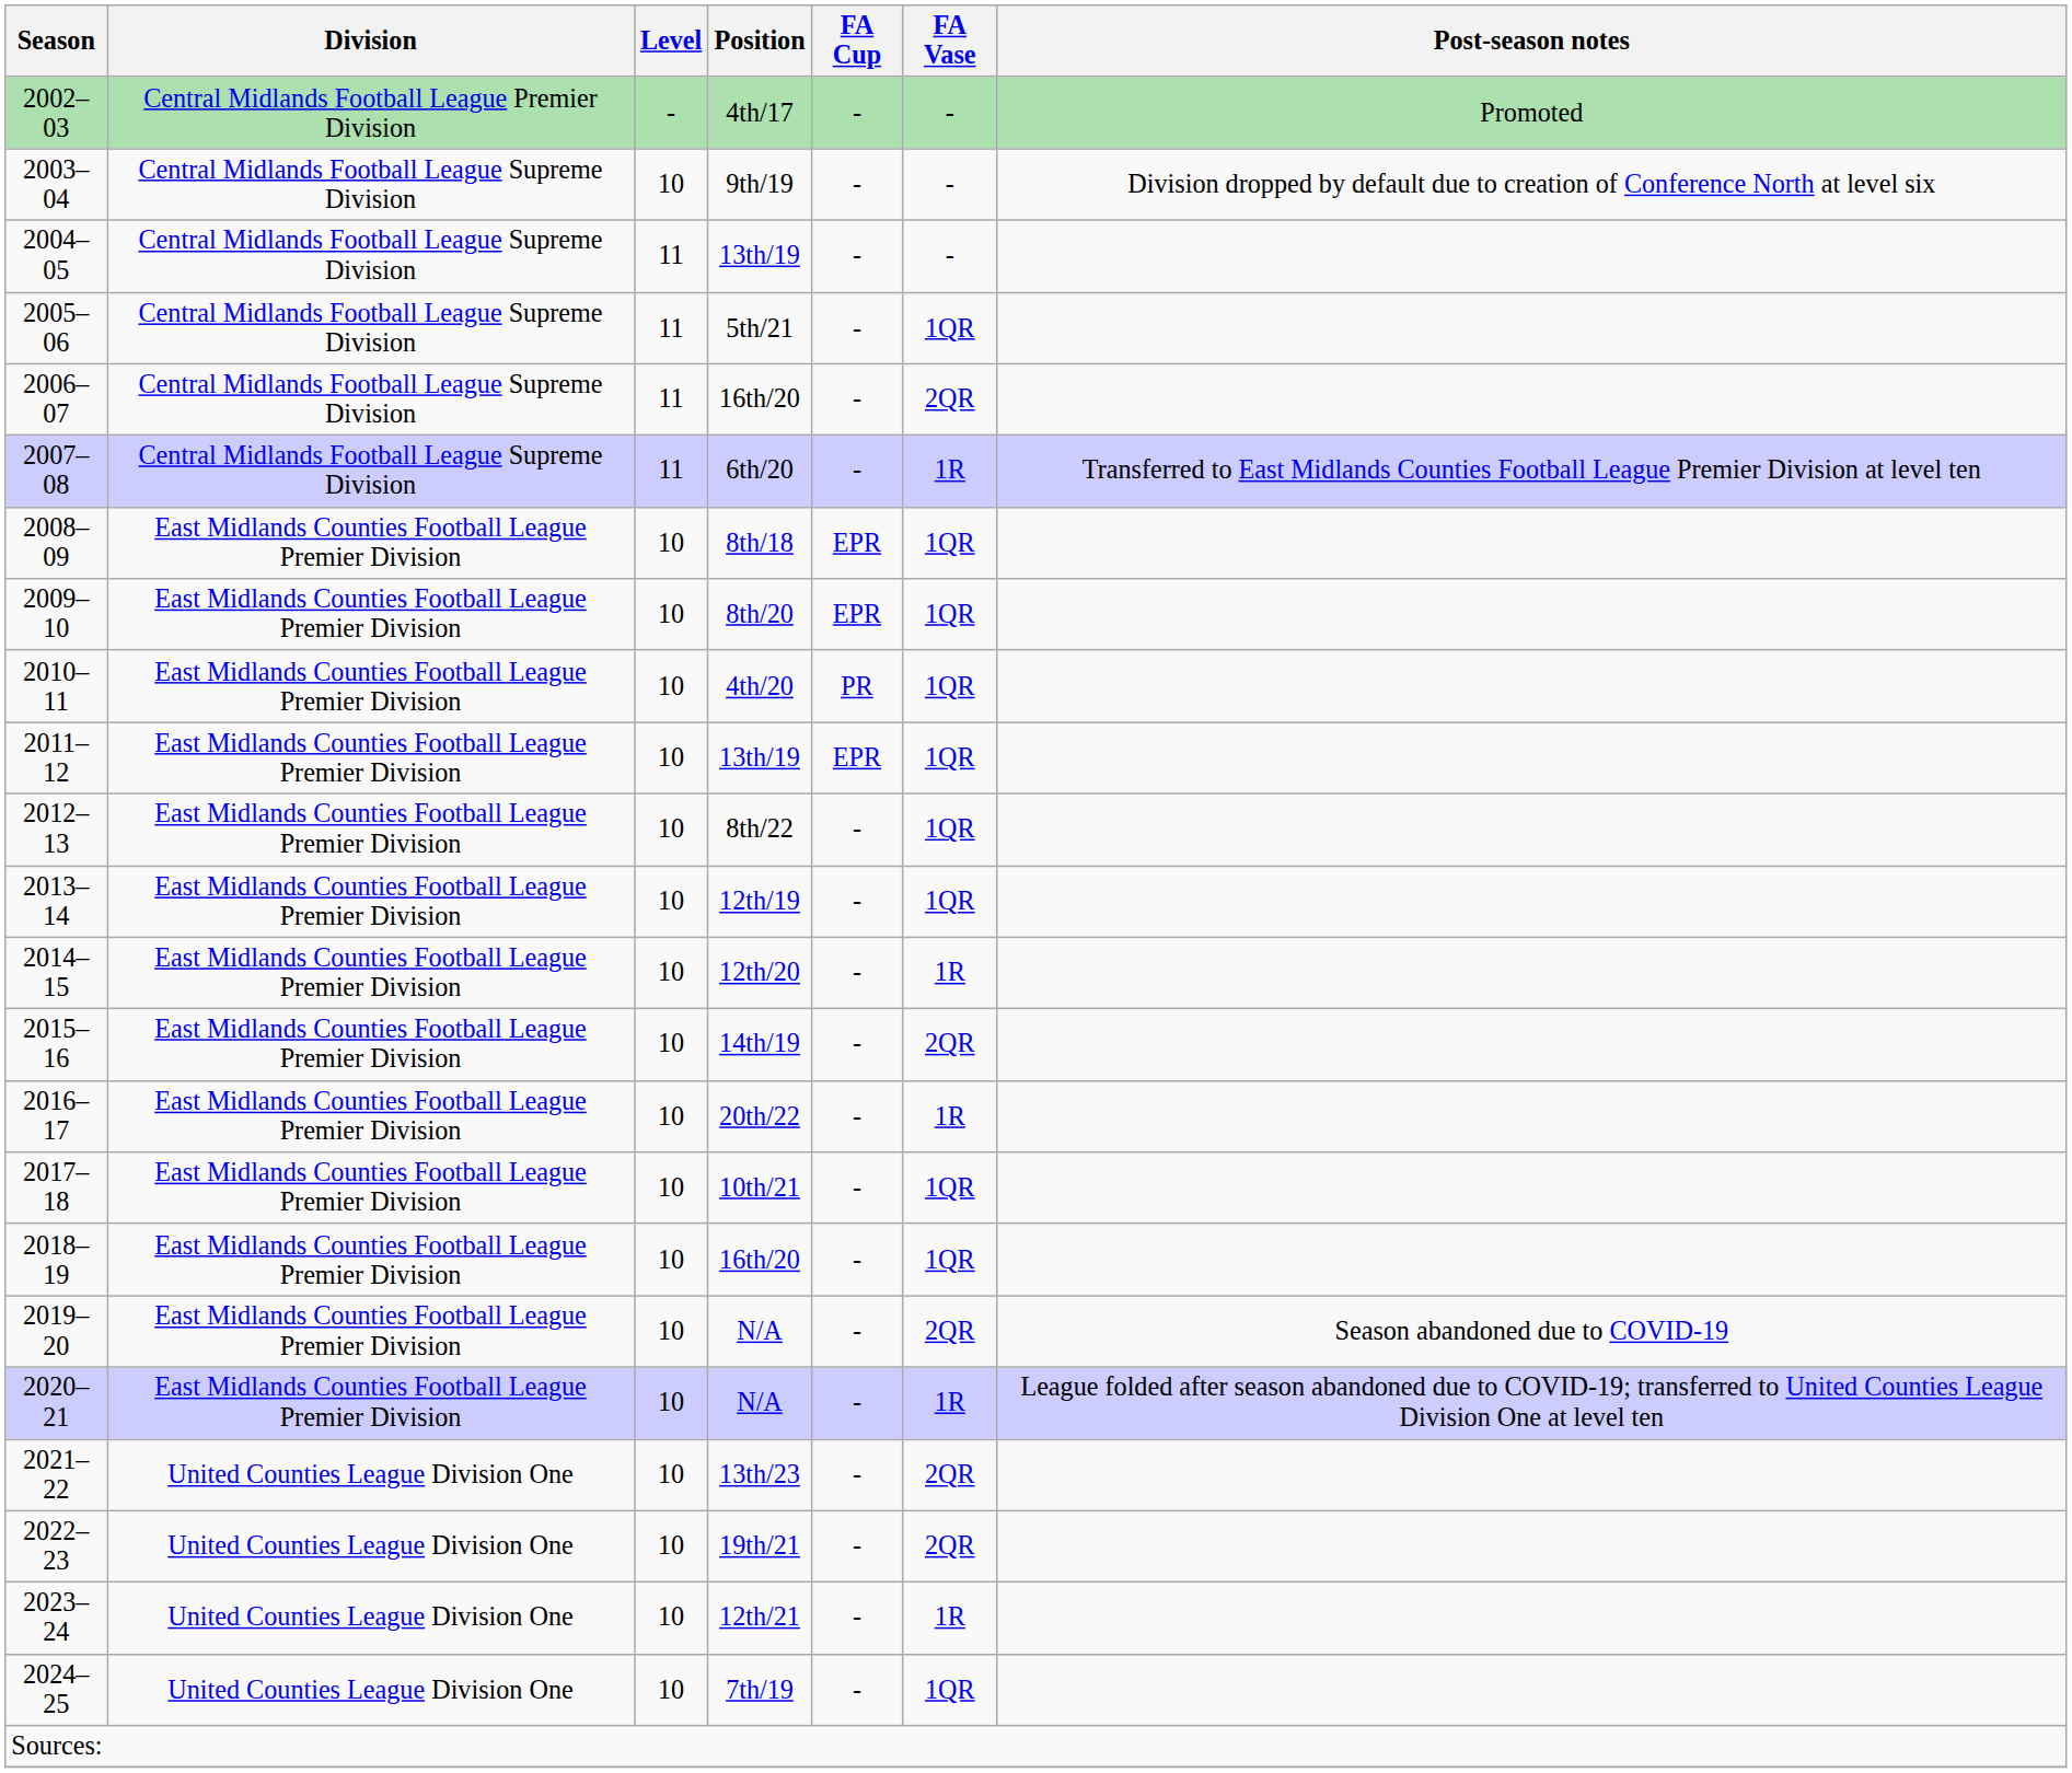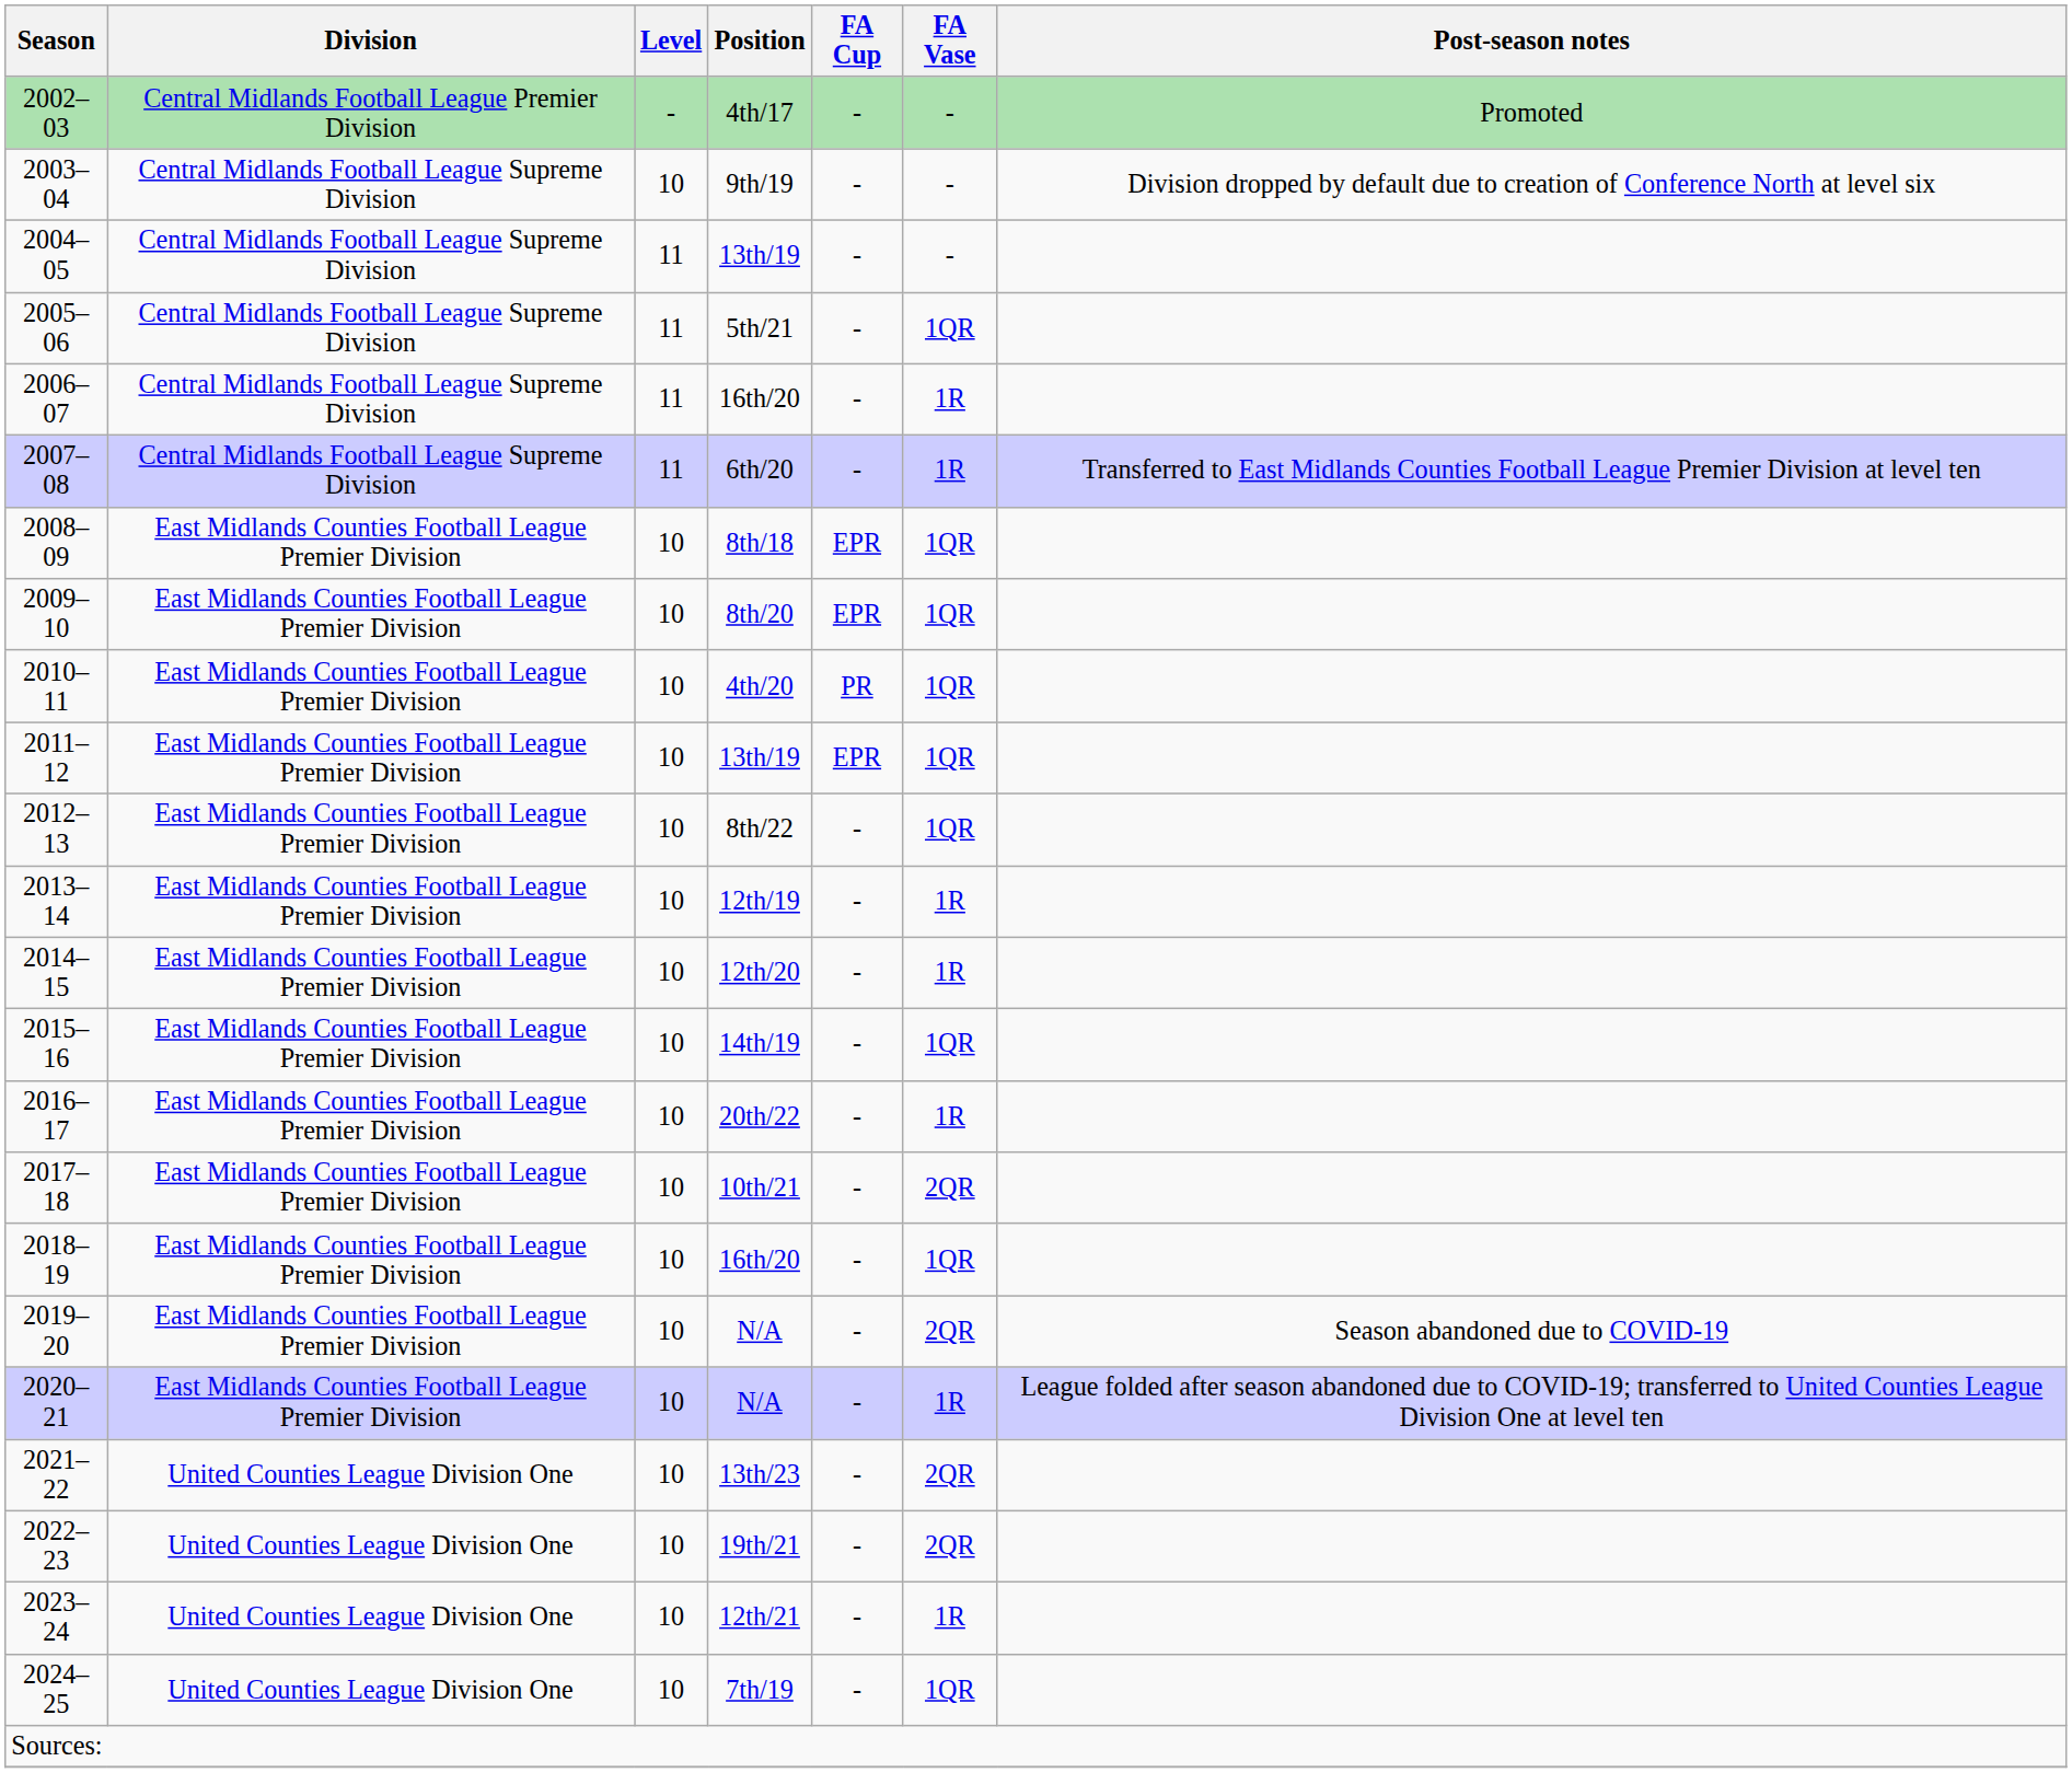2006–07 | FA Vase: 2QR -> 1R
2013–14 | FA Vase: 1QR -> 1R
2015–16 | FA Vase: 2QR -> 1QR
2017–18 | FA Vase: 1QR -> 2QR
